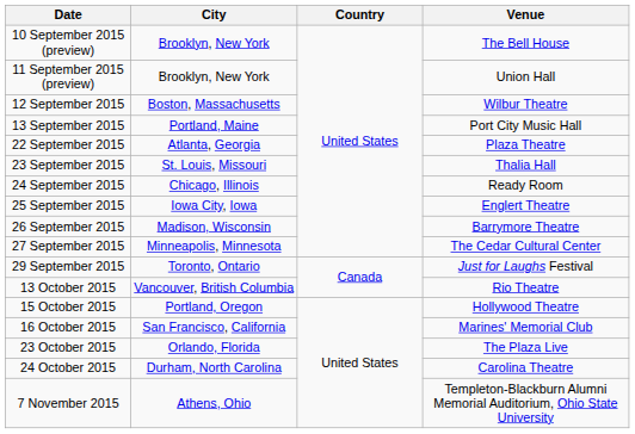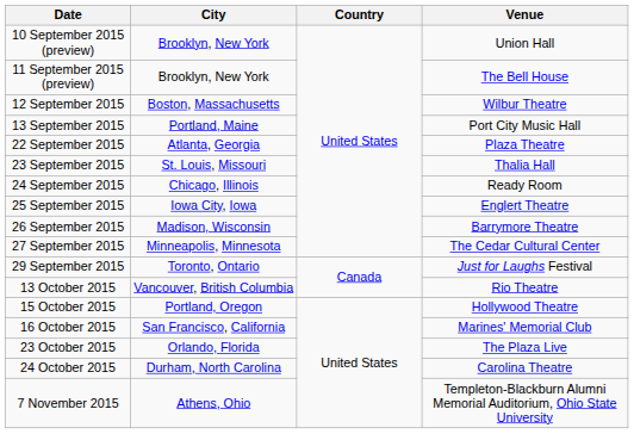10 September 2015 (preview) | Venue: The Bell House -> Union Hall
11 September 2015 (preview) | Venue: Union Hall -> The Bell House
